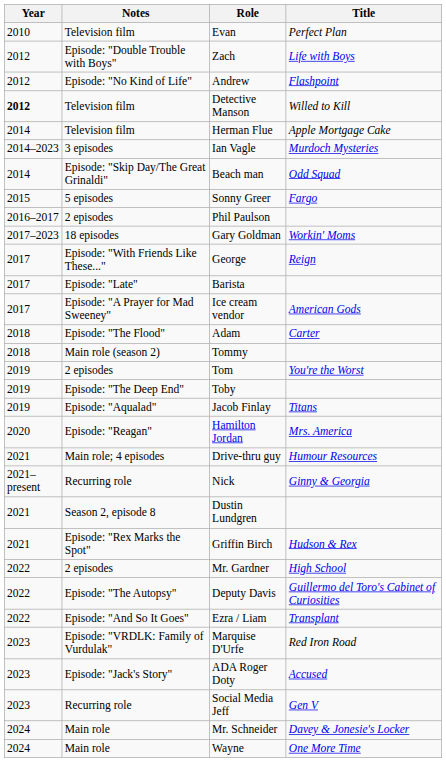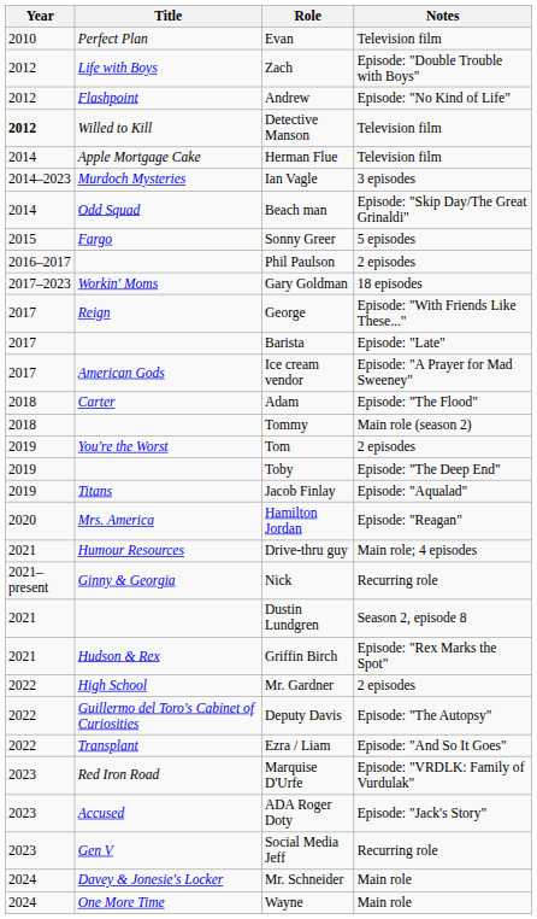columns swapped: Title <-> Notes
